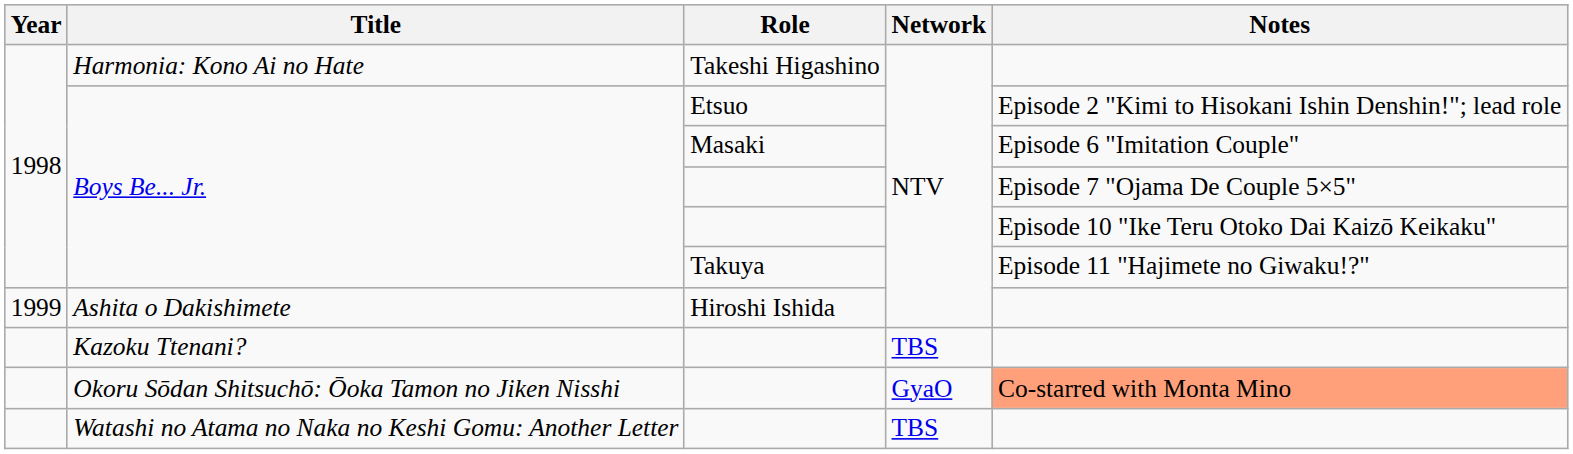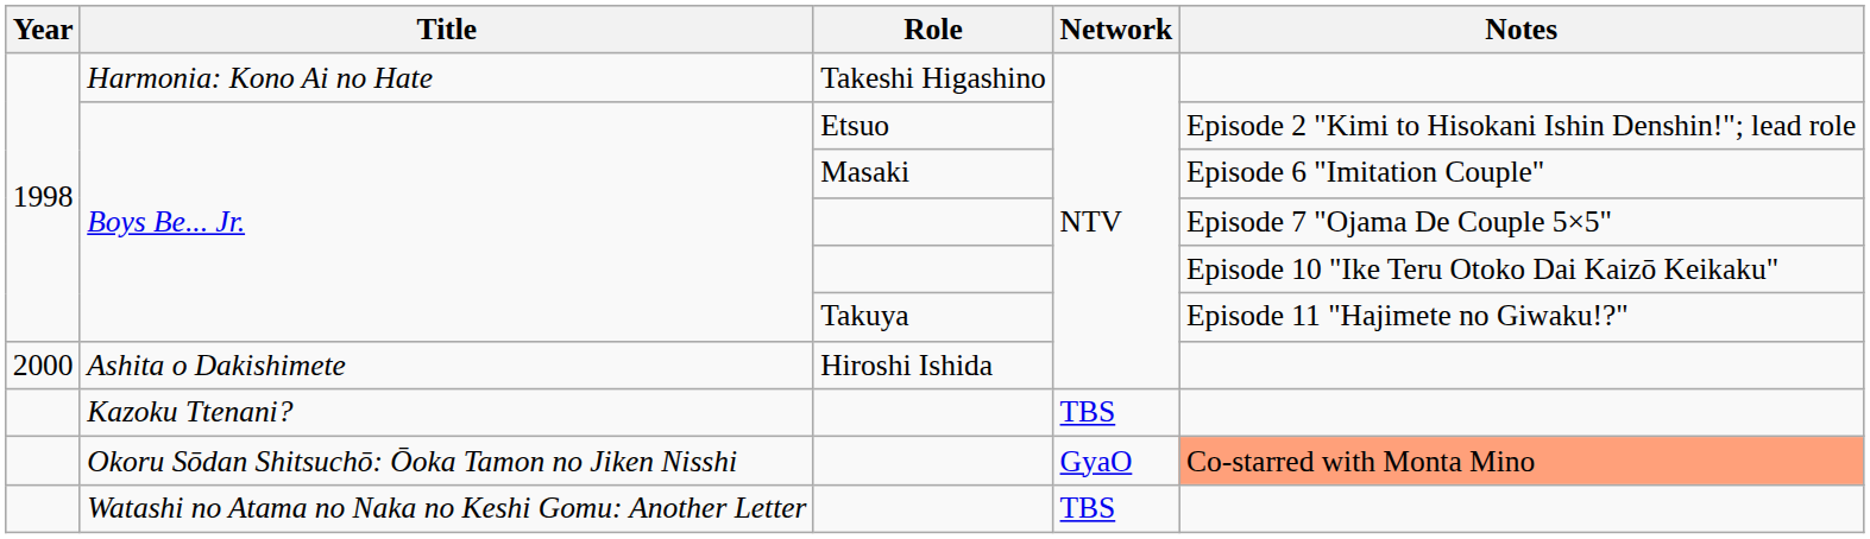Ashita o Dakishimete | Year: 1999 -> 2000
